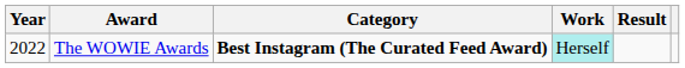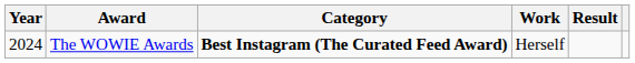The WOWIE Awards | Year: 2022 -> 2024
The WOWIE Awards | Work: paleturquoise background -> no background
